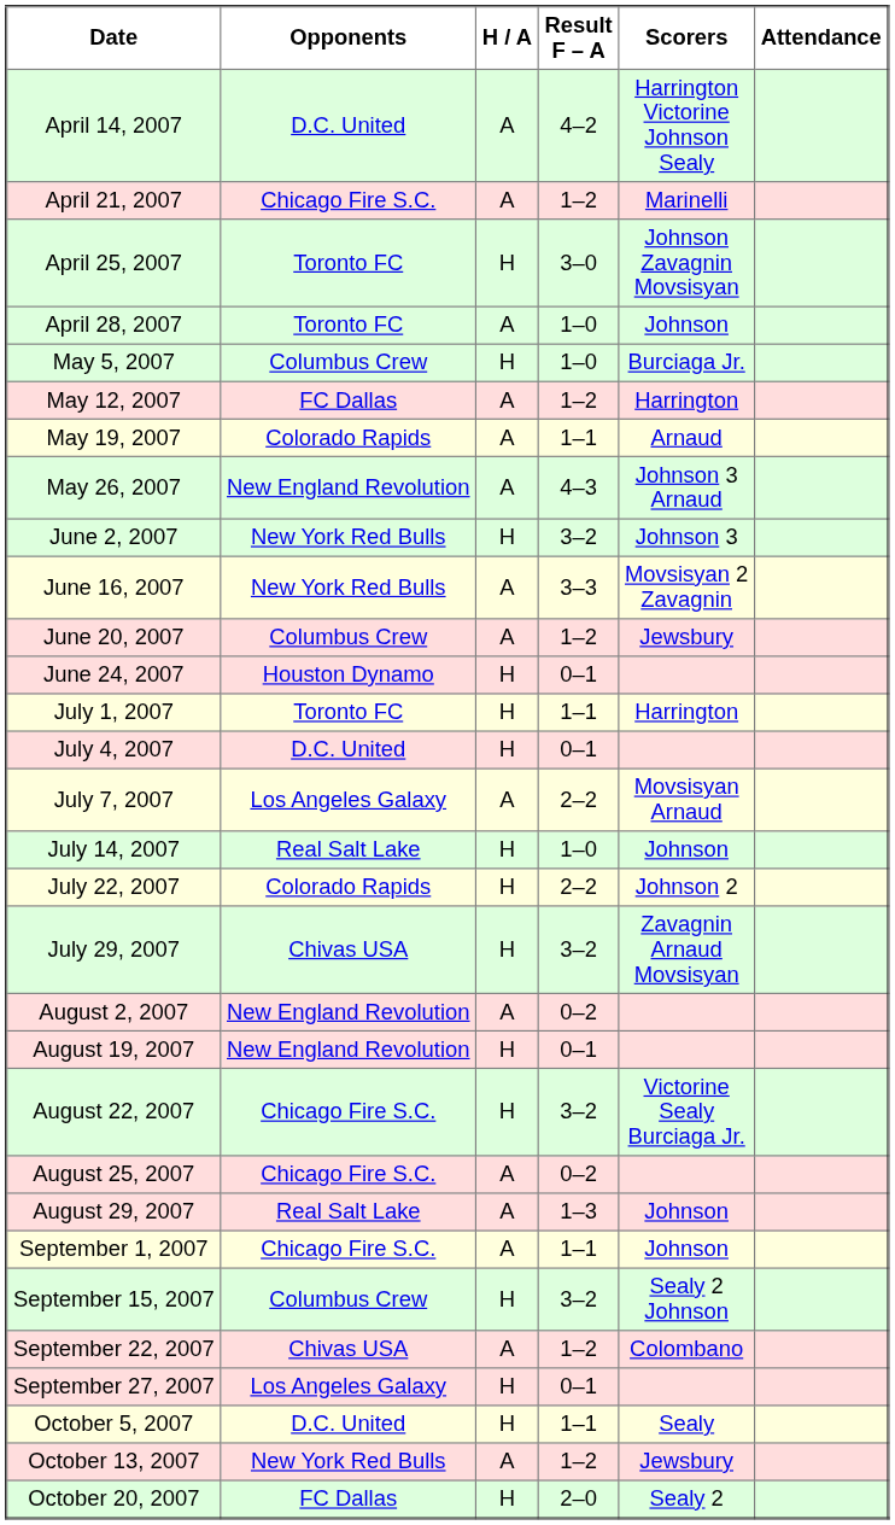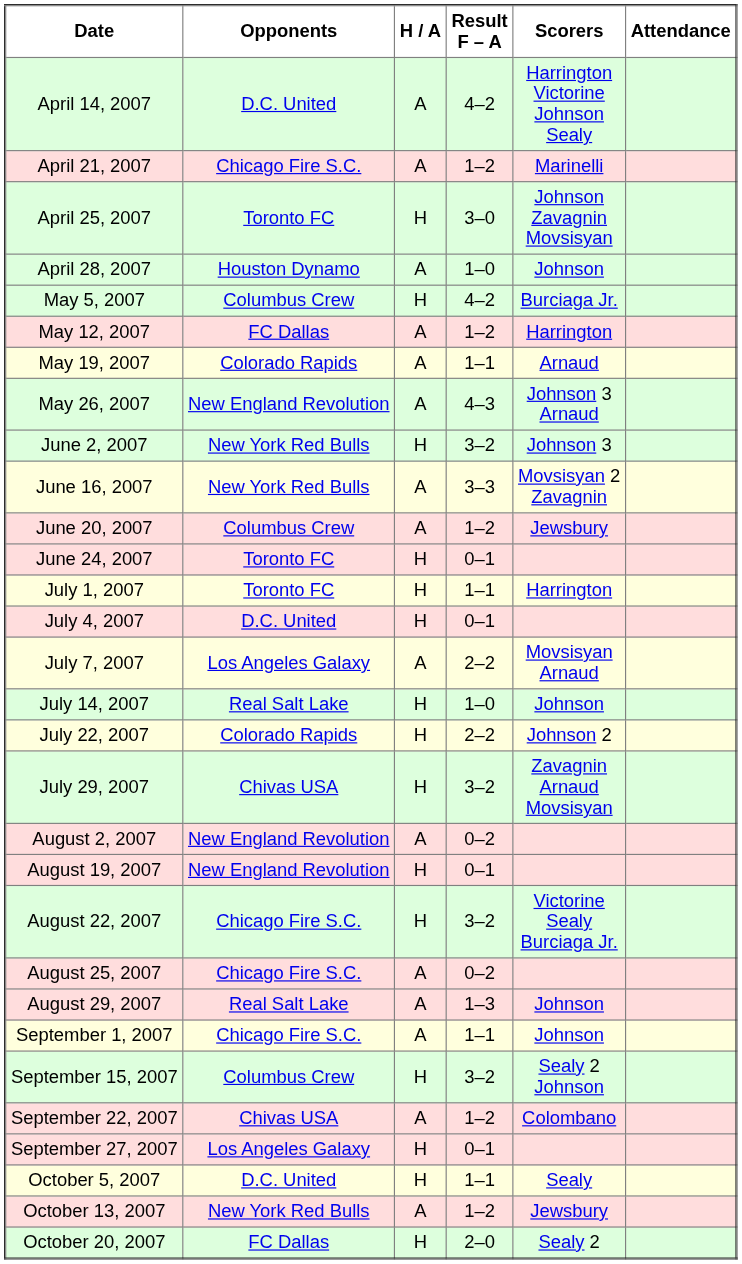April 28, 2007 | Opponents: Toronto FC -> Houston Dynamo
May 5, 2007 | Result F – A: 1–0 -> 4–2
June 24, 2007 | Opponents: Houston Dynamo -> Toronto FC
